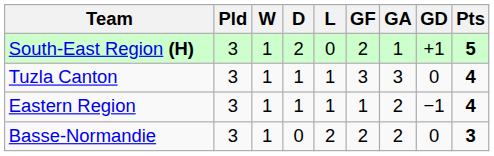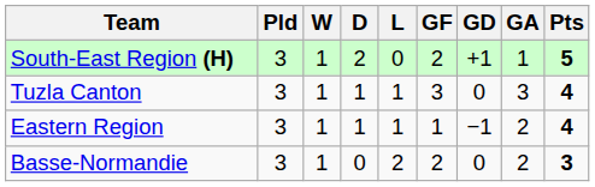columns swapped: GA <-> GD
